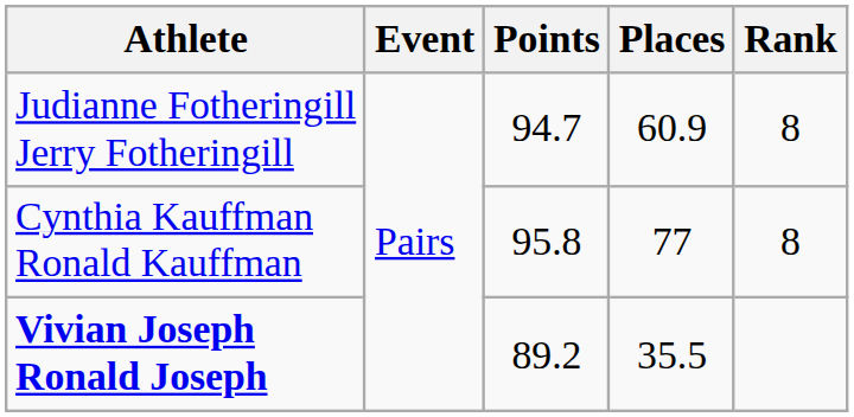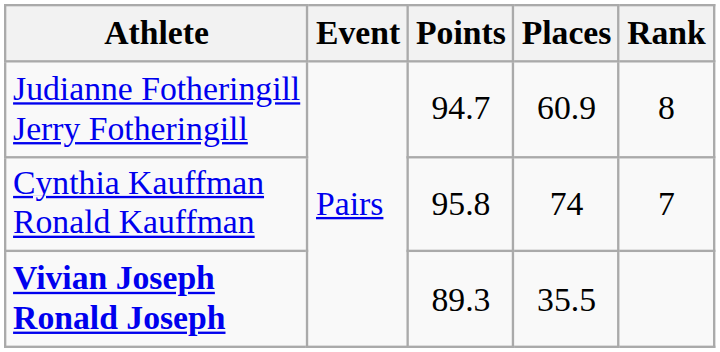Cynthia Kauffman Ronald Kauffman | Places: 77 -> 74
Cynthia Kauffman Ronald Kauffman | Rank: 8 -> 7
Vivian Joseph Ronald Joseph | Points: 89.2 -> 89.3
